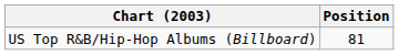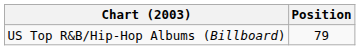US Top R&B/Hip-Hop Albums (Billboard) | Position: 81 -> 79
